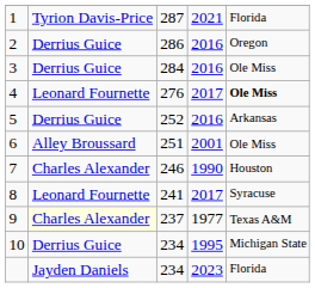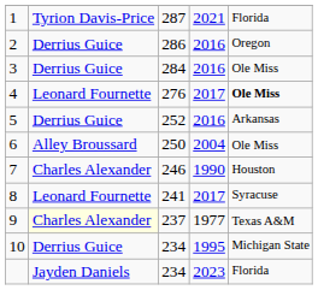6 | column 3: 251 -> 250
6 | column 4: 2001 -> 2004
